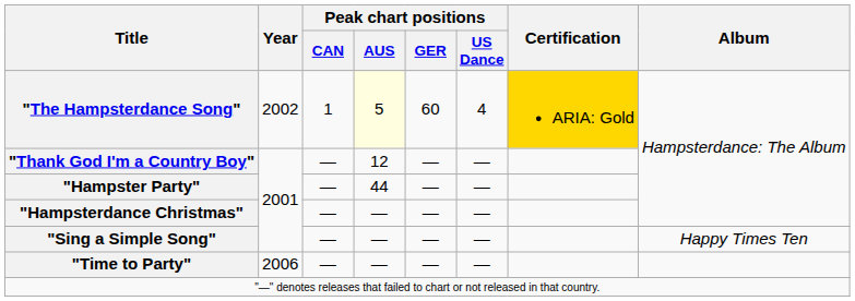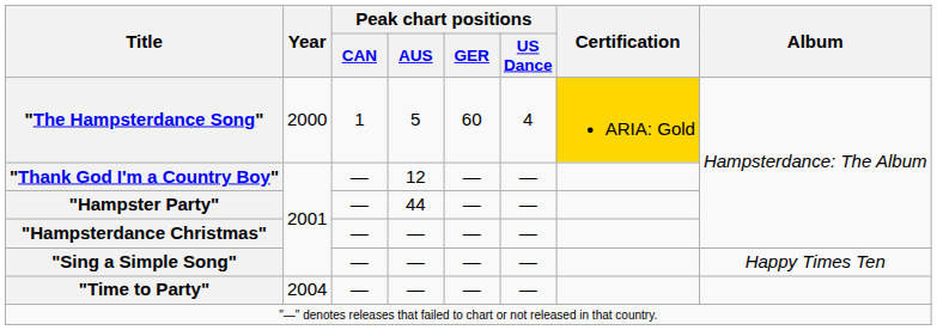"The Hampsterdance Song" | Year: 2002 -> 2000
"The Hampsterdance Song" | Peak chart positions / AUS: lightyellow background -> no background
"Time to Party" | Year: 2006 -> 2004
